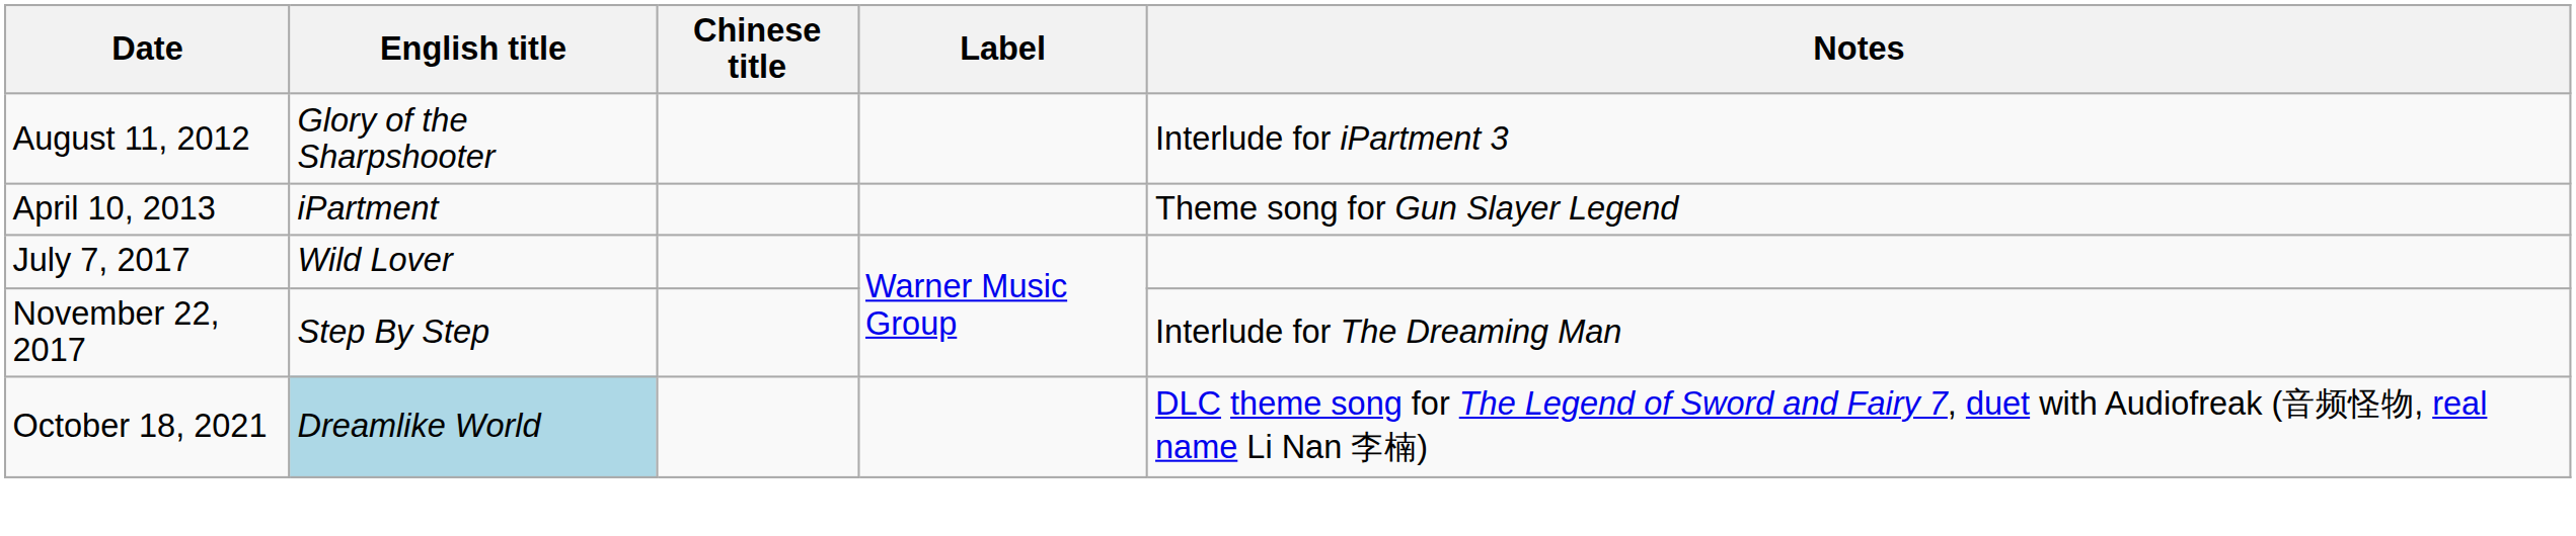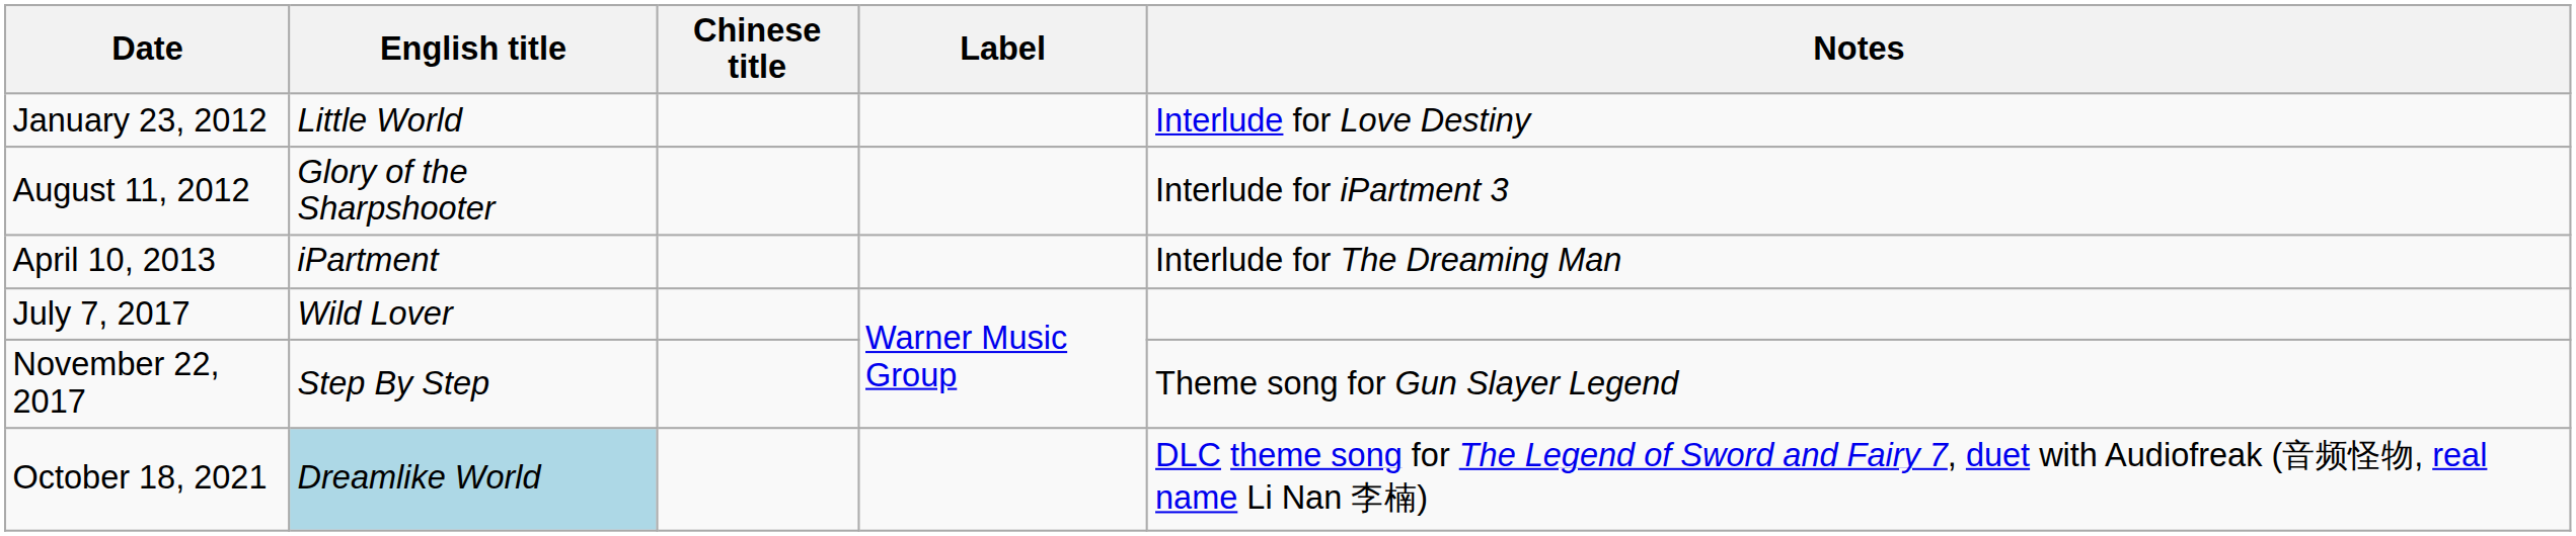+ row: January 23, 2012 | Little World | Interlude for Love Destiny
April 10, 2013 | Notes: Theme song for Gun Slayer Legend -> Interlude for The Dreaming Man
November 22, 2017 | Notes: Interlude for The Dreaming Man -> Theme song for Gun Slayer Legend
